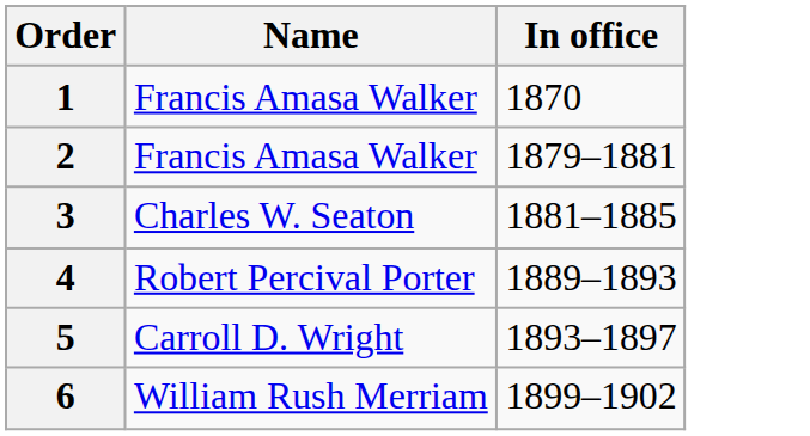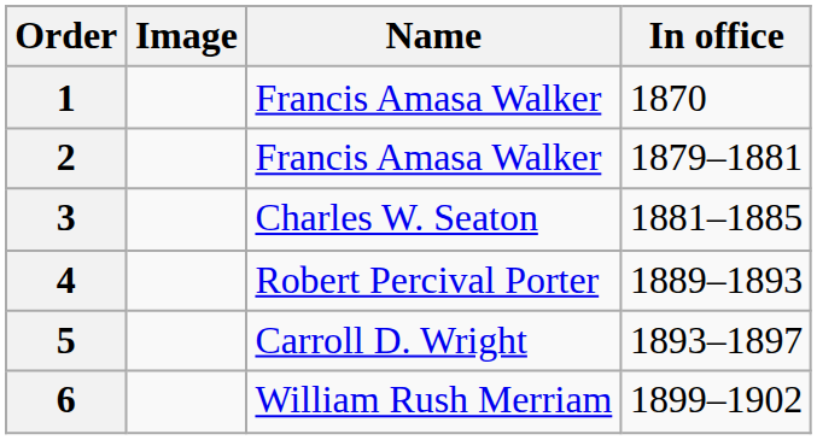+ column: Image
